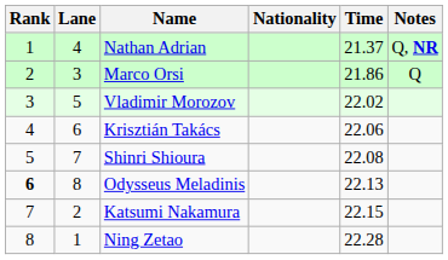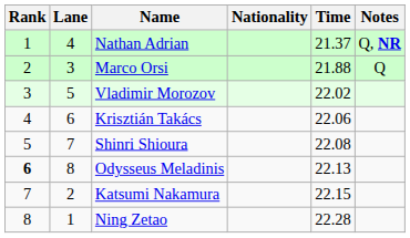Marco Orsi | Time: 21.86 -> 21.88
